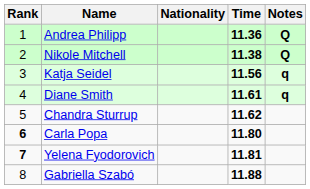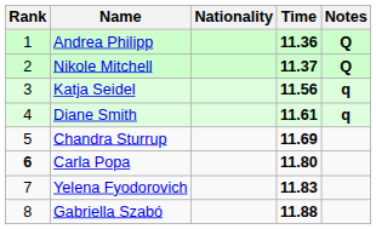Nikole Mitchell | Time: 11.38 -> 11.37
Chandra Sturrup | Time: 11.62 -> 11.69
Yelena Fyodorovich | Rank: bold -> normal
Yelena Fyodorovich | Time: 11.81 -> 11.83
